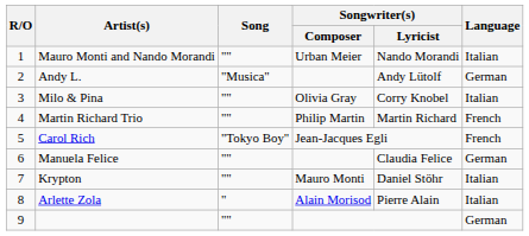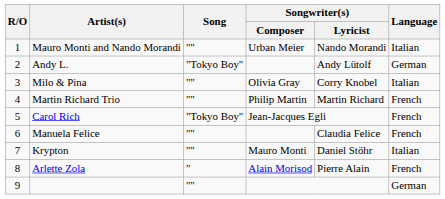Andy L. | Song: "Musica" -> "Tokyo Boy"
Manuela Felice | Language: German -> French
Arlette Zola | Language: Italian -> French
